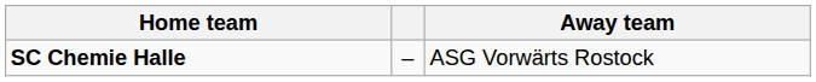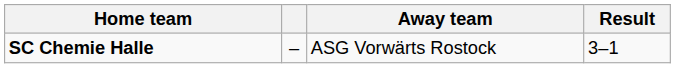+ column: Result | 3–1
